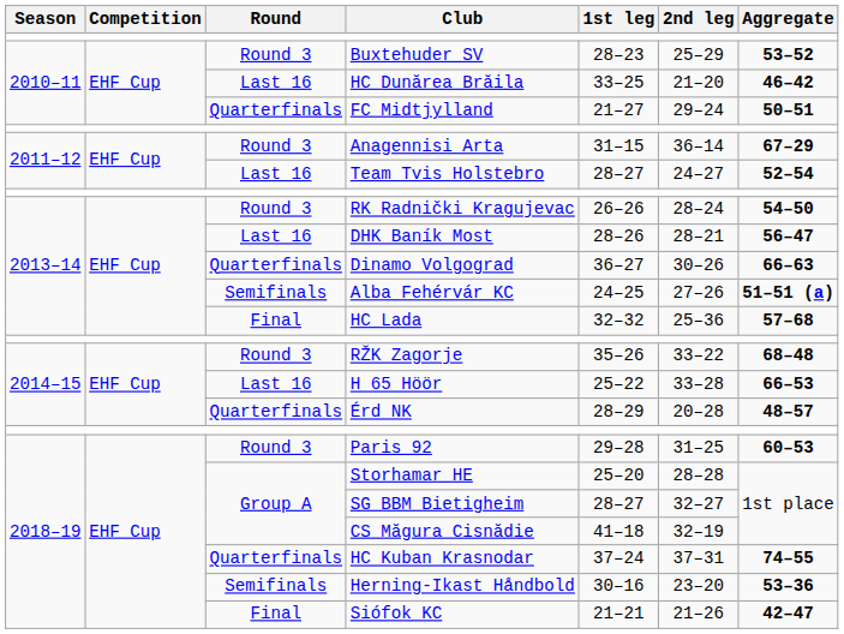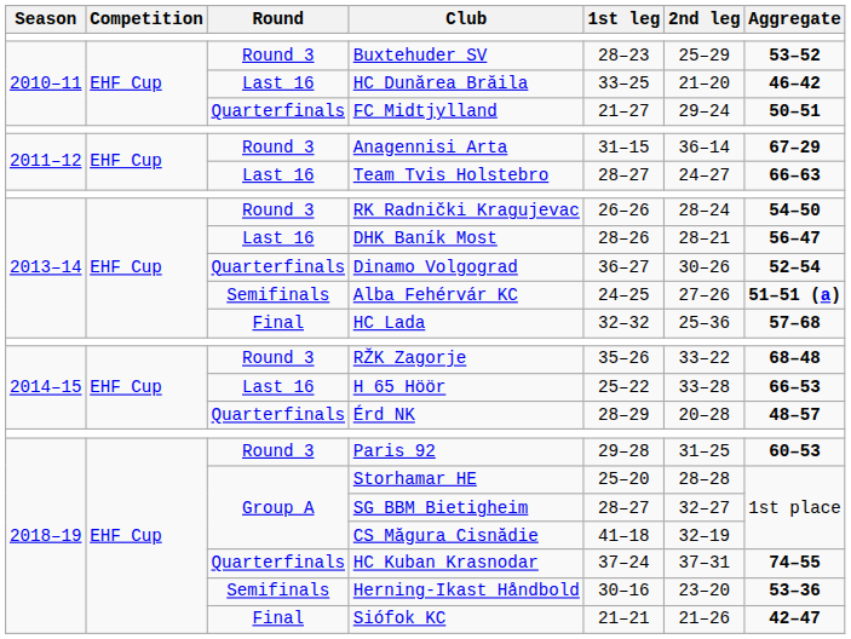Team Tvis Holstebro | Aggregate: 52–54 -> 66–63
Dinamo Volgograd | Aggregate: 66–63 -> 52–54
